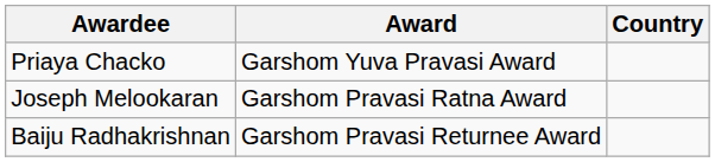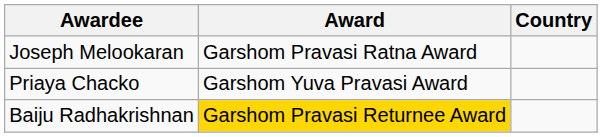rows swapped: Joseph Melookaran <-> Priaya Chacko
Baiju Radhakrishnan | Award: no background -> gold background
